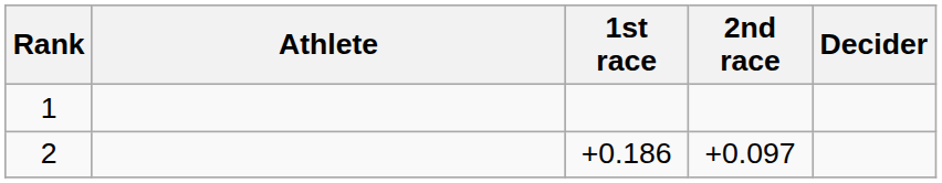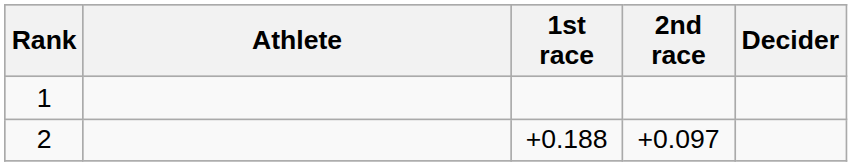2 | 1st race: +0.186 -> +0.188
